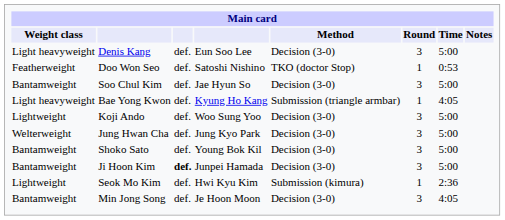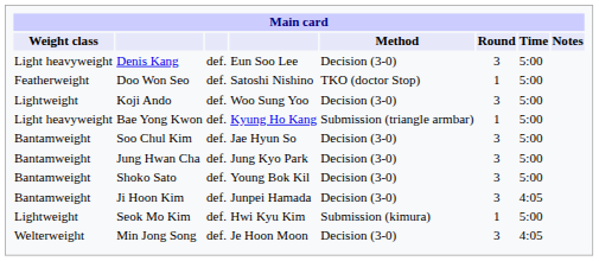Doo Won Seo | Time: 0:53 -> 5:00
rows swapped: Koji Ando <-> Soo Chul Kim
Bae Yong Kwon | Time: 4:05 -> 5:00
Jung Hwan Cha | Weight class: Welterweight -> Bantamweight
Ji Hoon Kim | column 3: bold -> normal
Ji Hoon Kim | Time: 5:00 -> 4:05
Seok Mo Kim | Time: 2:36 -> 5:00
Min Jong Song | Weight class: Bantamweight -> Welterweight
